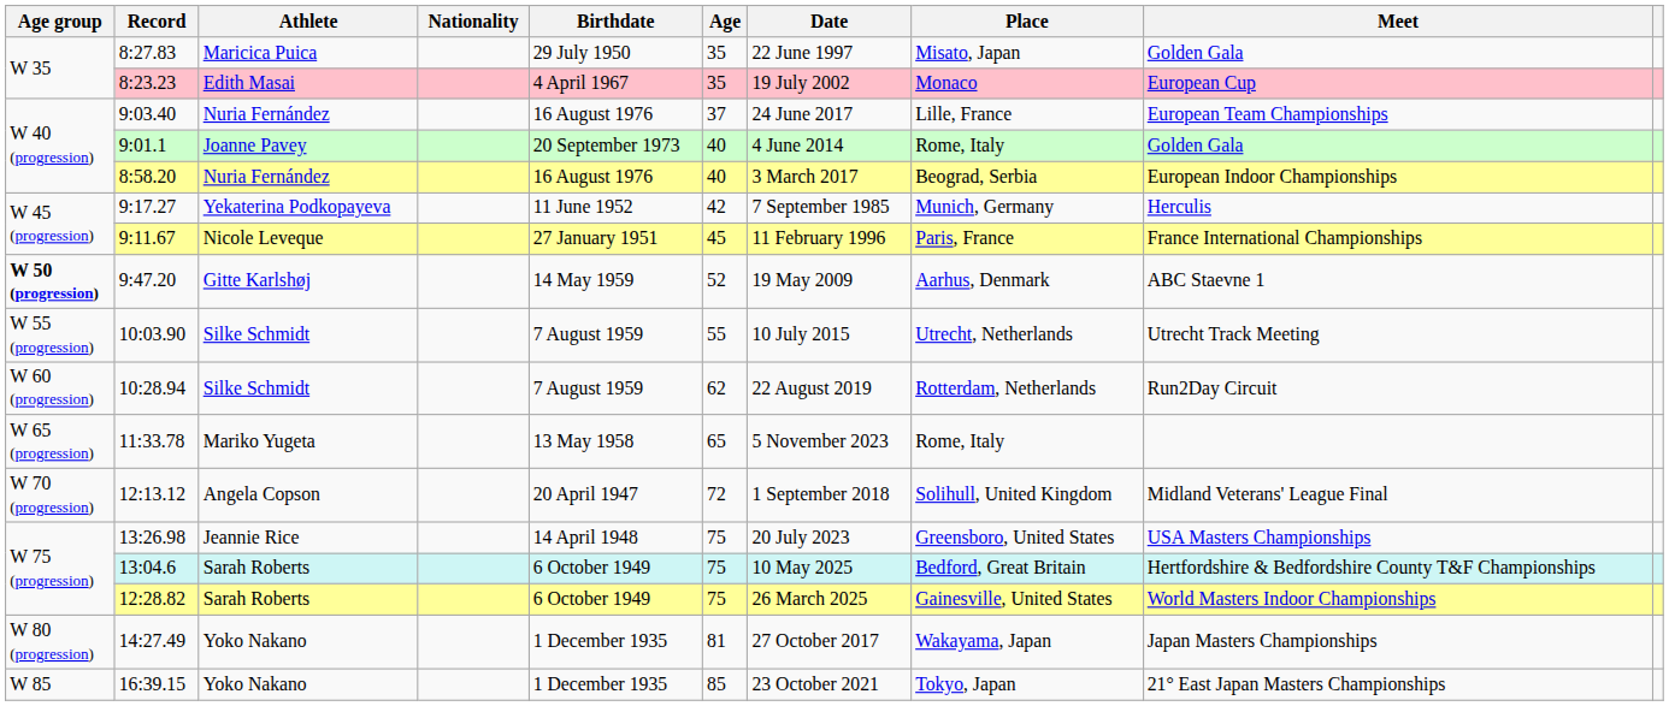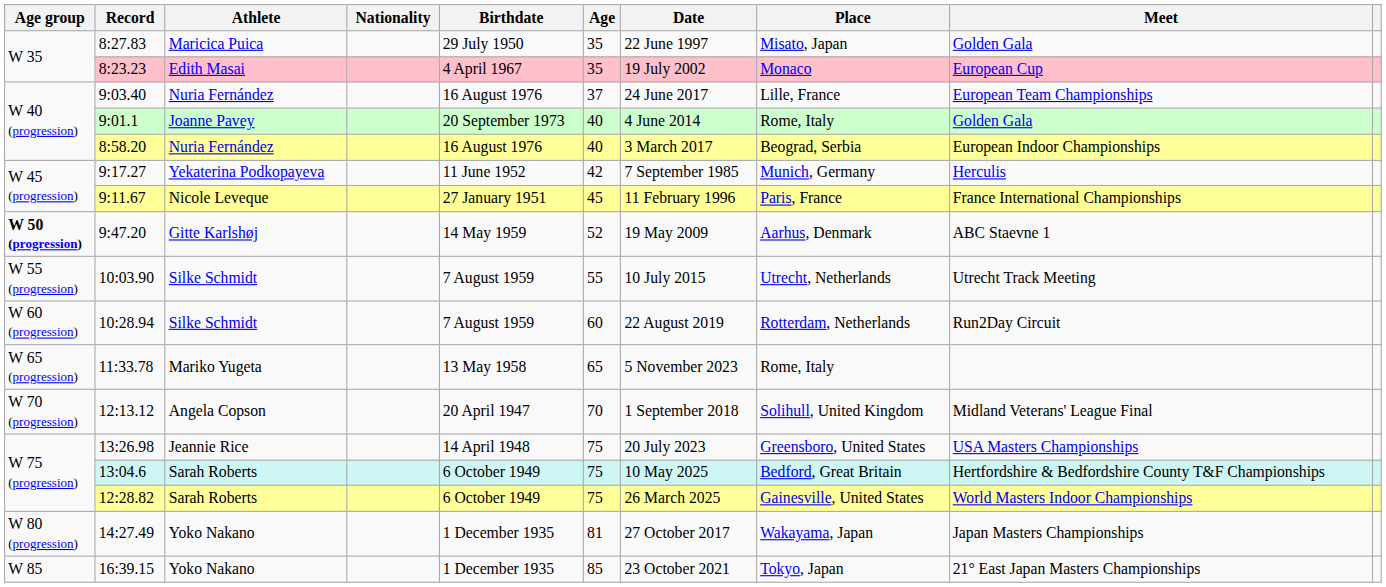10:28.94 | Age: 62 -> 60
12:13.12 | Age: 72 -> 70
